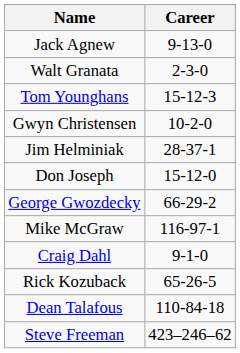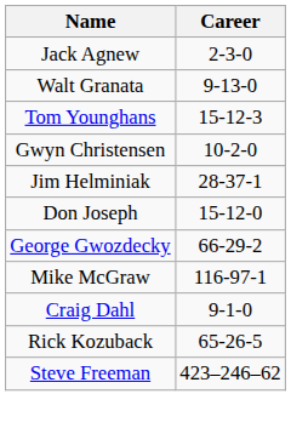Jack Agnew | Career: 9-13-0 -> 2-3-0
Walt Granata | Career: 2-3-0 -> 9-13-0
- row: Dean Talafous | 110-84-18
